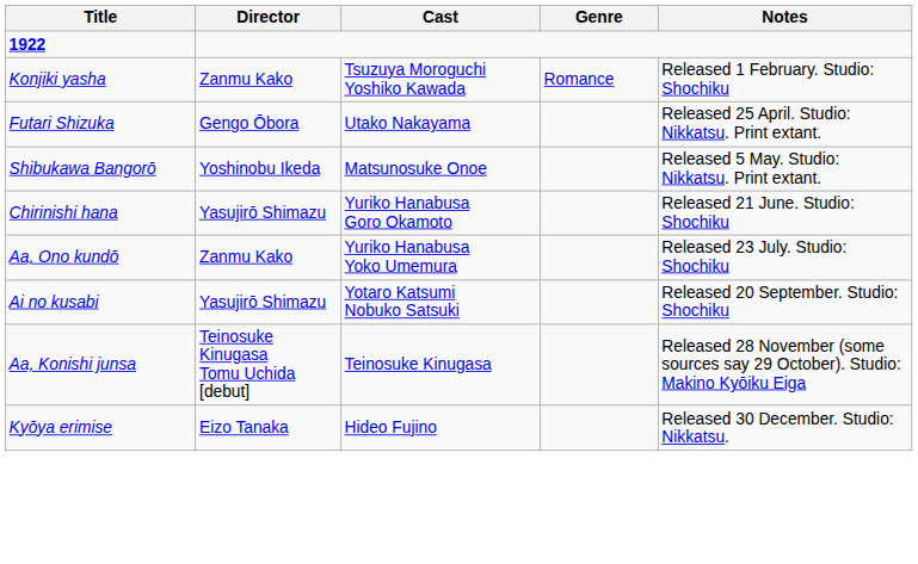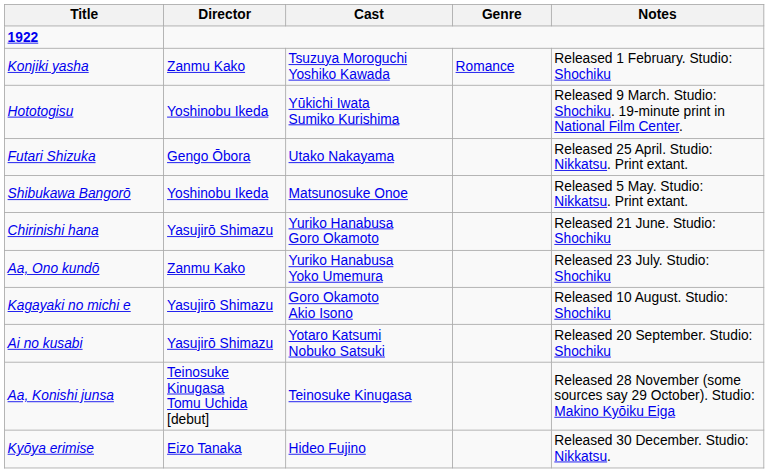+ row: Hototogisu | Yoshinobu Ikeda | Yūkichi Iwata Sumiko Kurishima | Released 9 March. Studio: Shochiku. 19-minute print in National Film Center.
+ row: Kagayaki no michi e | Yasujirō Shimazu | Goro Okamoto Akio Isono | Released 10 August. Studio: Shochiku
